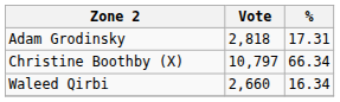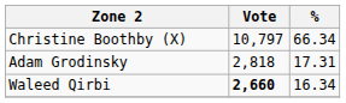rows swapped: Christine Boothby (X) <-> Adam Grodinsky
Waleed Qirbi | Vote: normal -> bold
